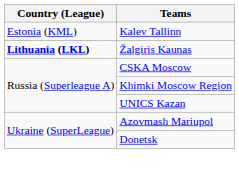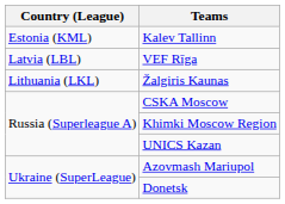+ row: Latvia (LBL) | VEF Rīga
Žalgiris Kaunas | Country (League): bold -> normal
